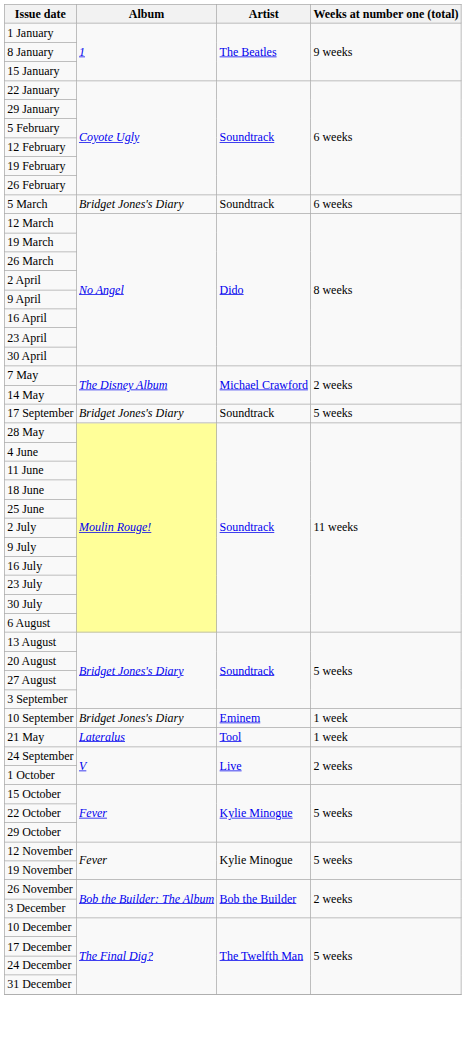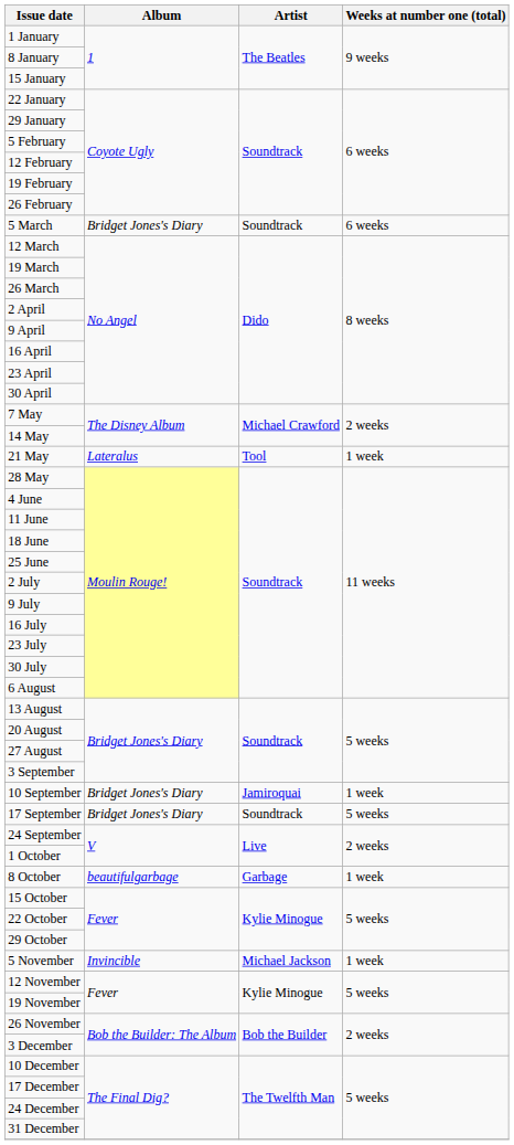rows swapped: 21 May <-> 17 September
10 September | Artist: Eminem -> Jamiroquai
+ row: 8 October | beautifulgarbage | Garbage | 1 week
+ row: 5 November | Invincible | Michael Jackson | 1 week
